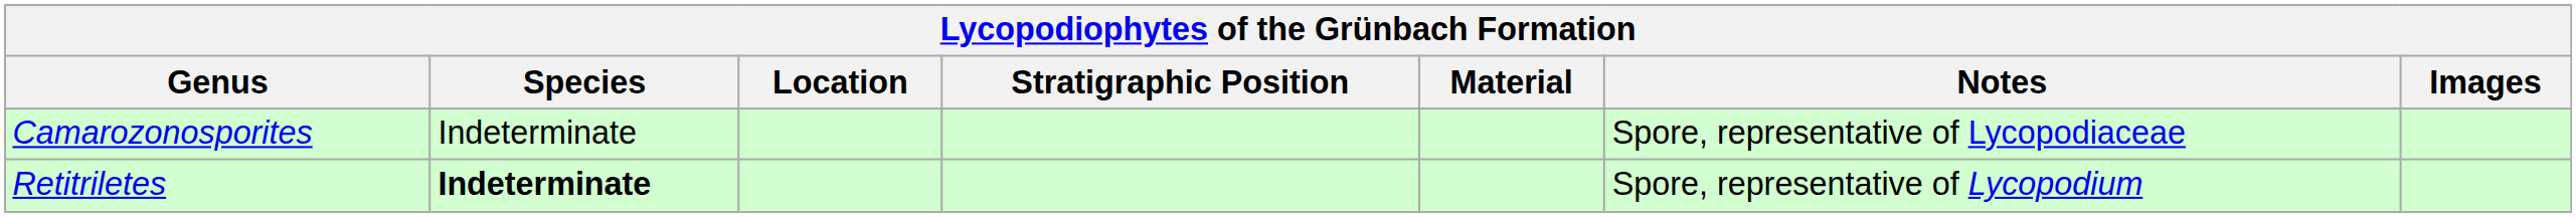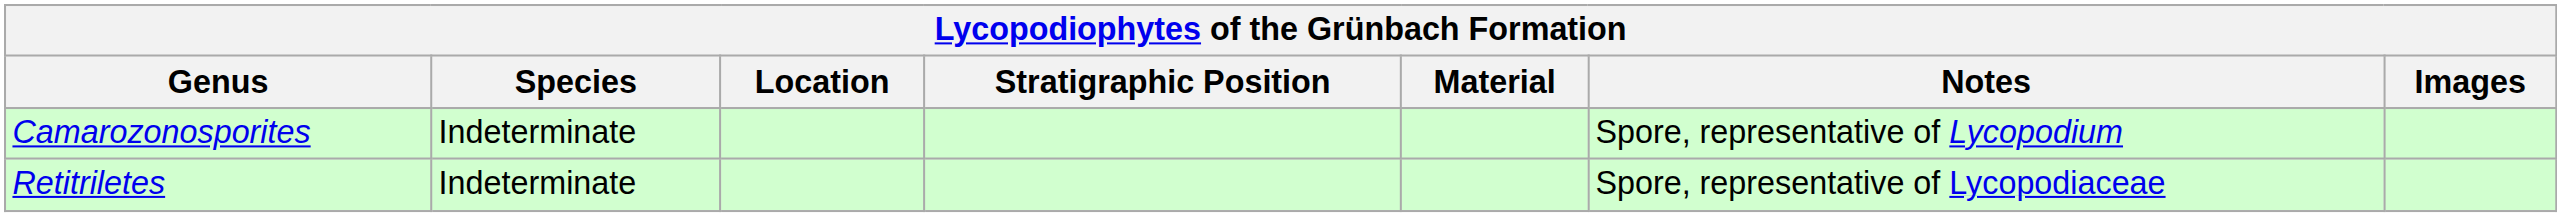Camarozonosporites | Notes: Spore, representative of Lycopodiaceae -> Spore, representative of Lycopodium
Retitriletes | Species: bold -> normal
Retitriletes | Notes: Spore, representative of Lycopodium -> Spore, representative of Lycopodiaceae
